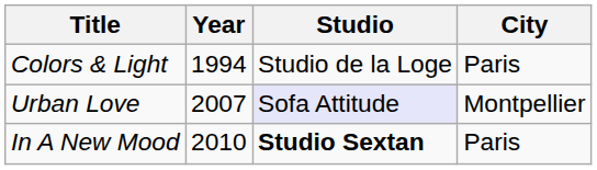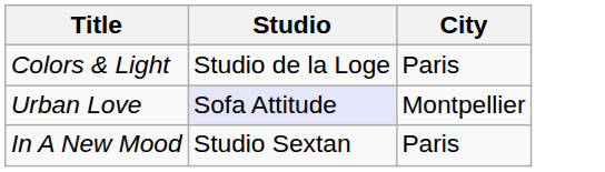- column: Year | 1994 | 2007 | 2010
In A New Mood | Studio: bold -> normal
